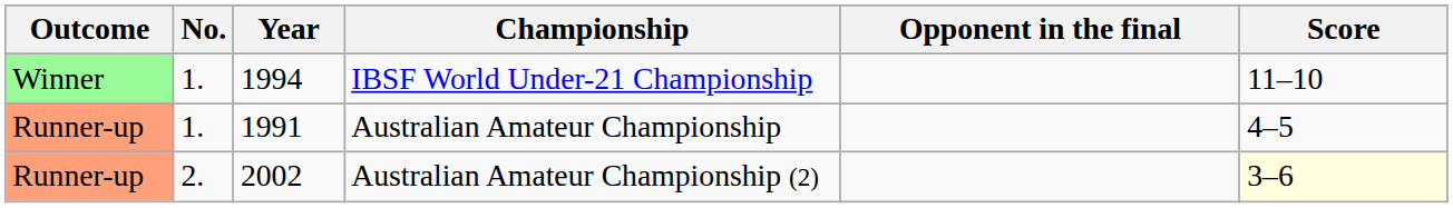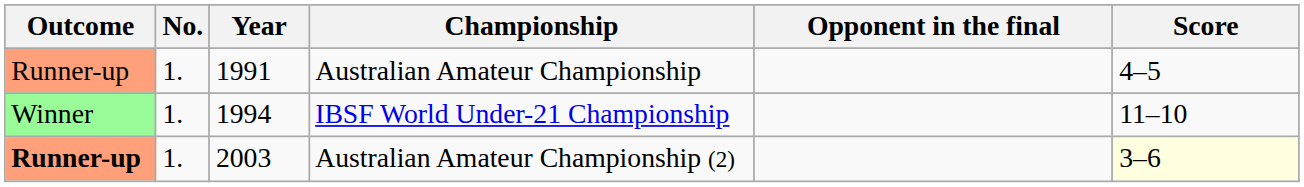rows swapped: Australian Amateur Championship <-> IBSF World Under-21 Championship
Australian Amateur Championship (2) | Outcome: normal -> bold
Australian Amateur Championship (2) | No.: 2. -> 1.
Australian Amateur Championship (2) | Year: 2002 -> 2003
